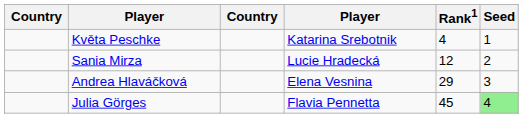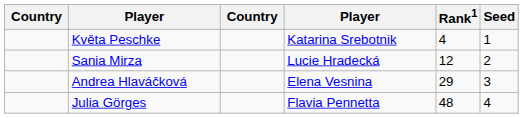Julia Görges | Rank1: 45 -> 48
Julia Görges | Seed: lightgreen background -> no background
